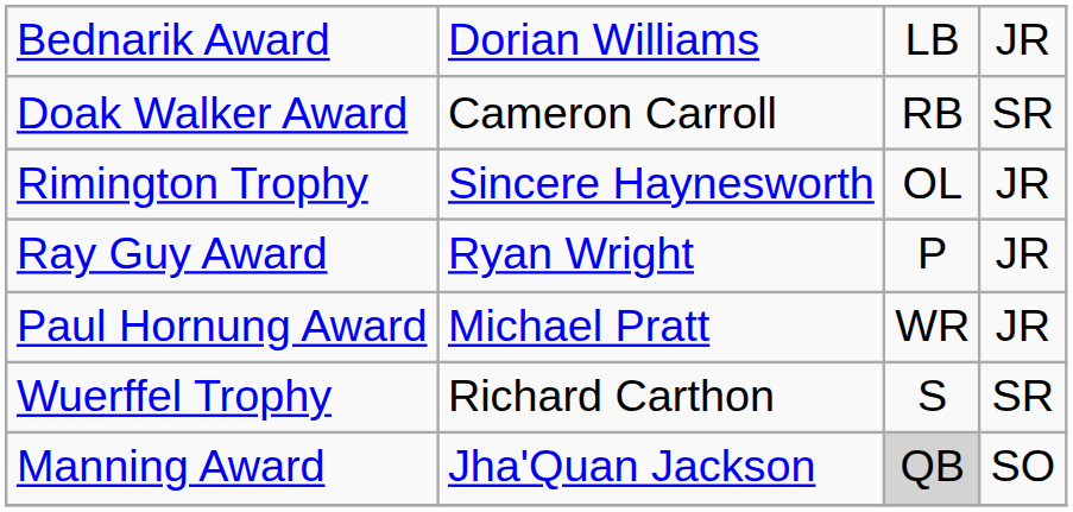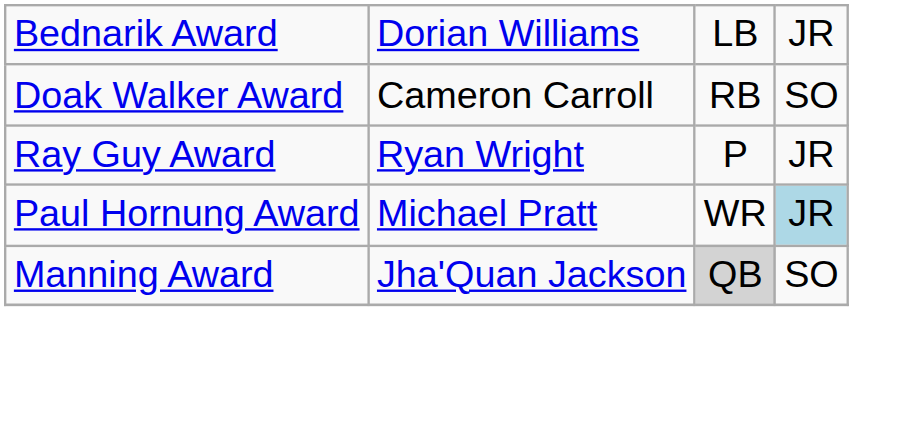Doak Walker Award | column 4: SR -> SO
- row: Rimington Trophy | Sincere Haynesworth | OL | JR
Paul Hornung Award | column 4: no background -> lightblue background
- row: Wuerffel Trophy | Richard Carthon | S | SR
